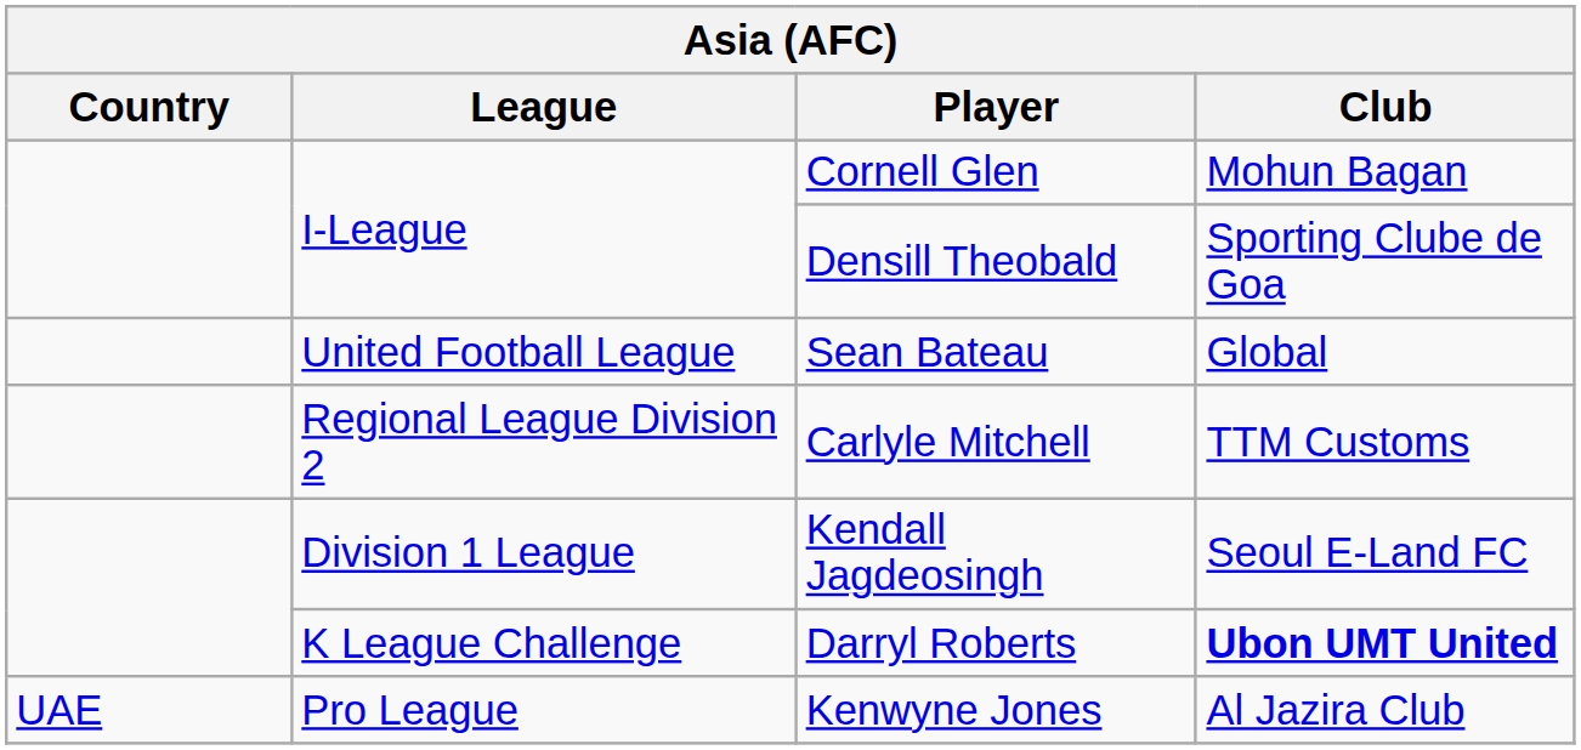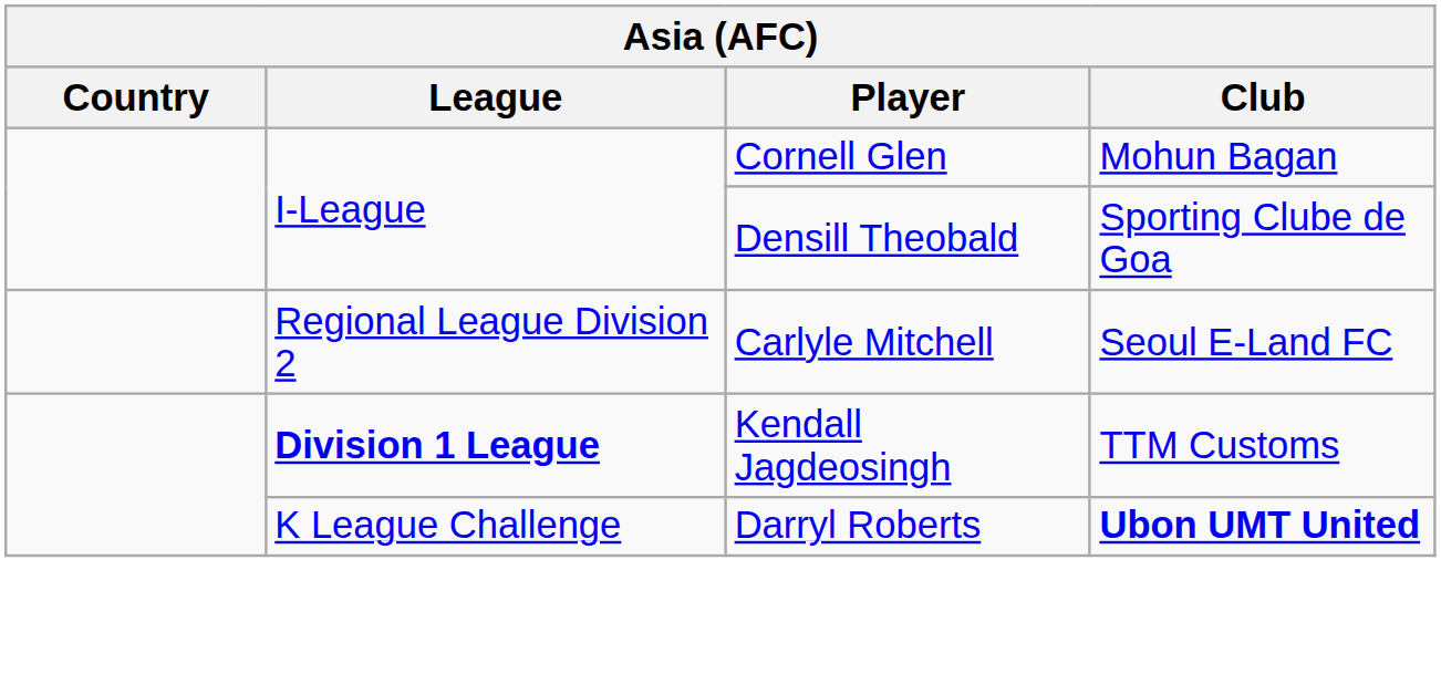- row: United Football League | Sean Bateau | Global
Carlyle Mitchell | Club: TTM Customs -> Seoul E-Land FC
Kendall Jagdeosingh | League: normal -> bold
Kendall Jagdeosingh | Club: Seoul E-Land FC -> TTM Customs
- row: UAE | Pro League | Kenwyne Jones | Al Jazira Club
